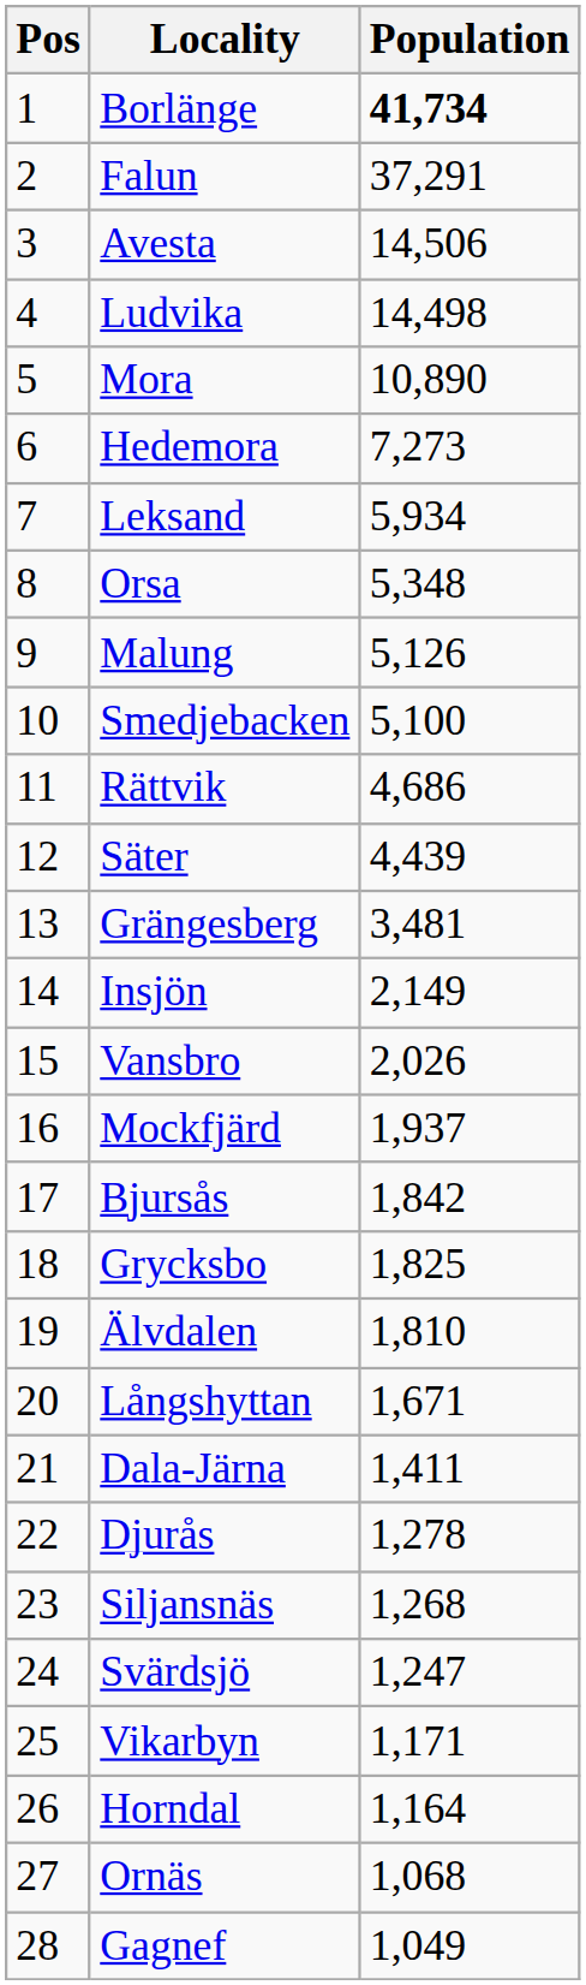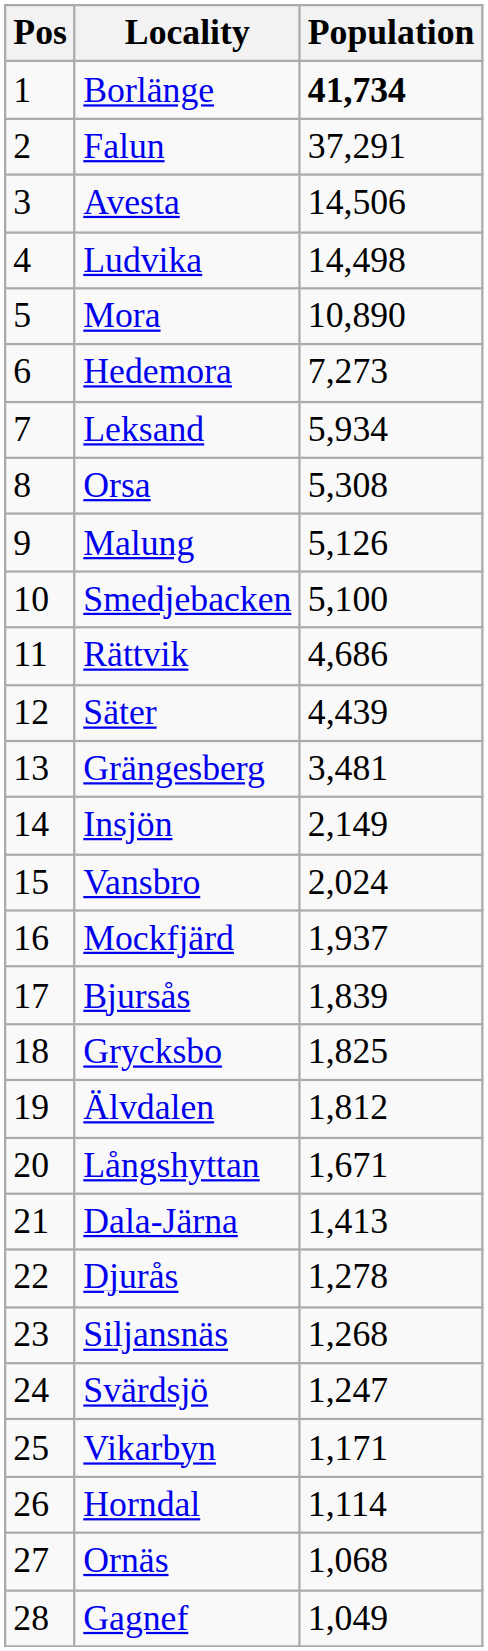Orsa | Population: 5,348 -> 5,308
Vansbro | Population: 2,026 -> 2,024
Bjursås | Population: 1,842 -> 1,839
Älvdalen | Population: 1,810 -> 1,812
Dala-Järna | Population: 1,411 -> 1,413
Horndal | Population: 1,164 -> 1,114
